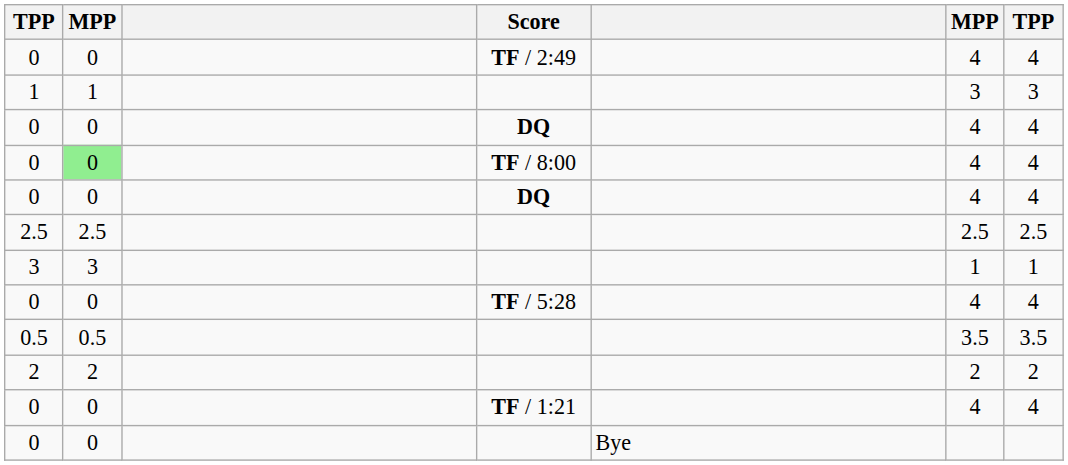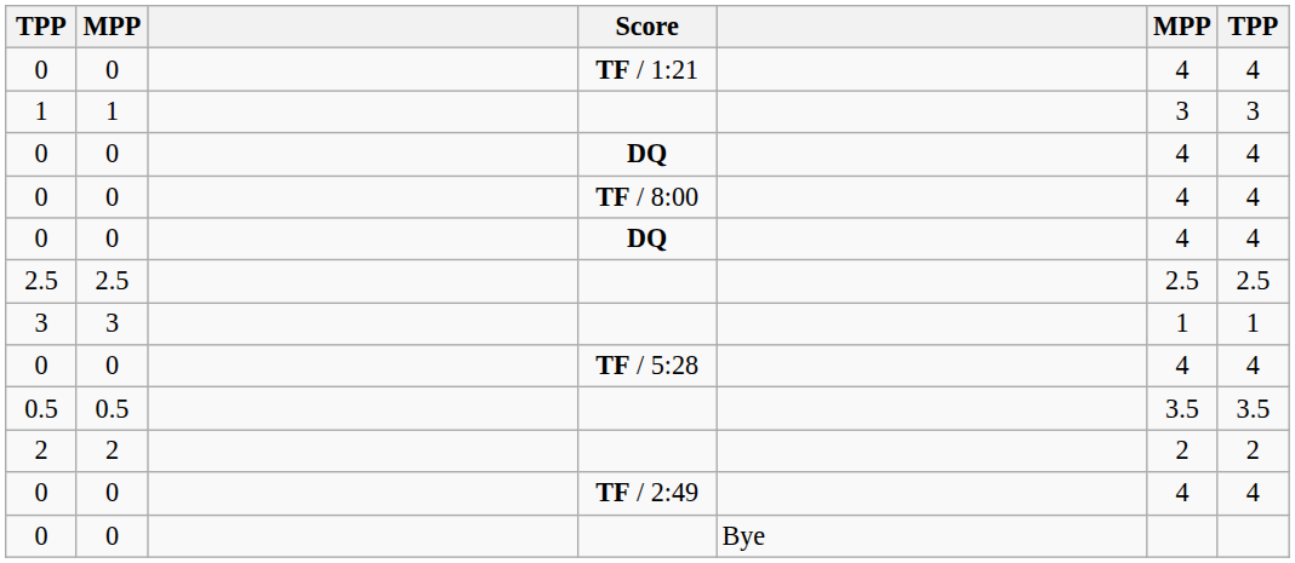rows swapped: 0 / TF / 1:21 <-> 0 / TF / 2:49
0 / TF / 8:00 | column 2: lightgreen background -> no background
